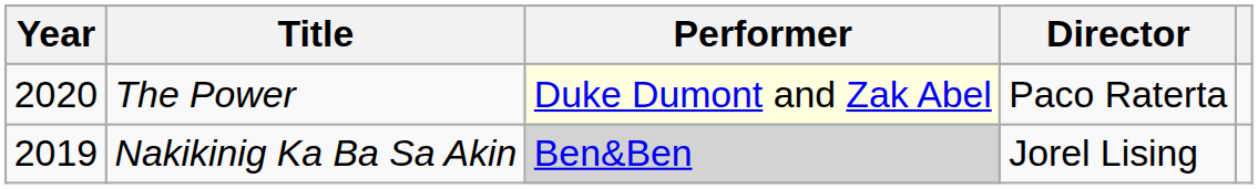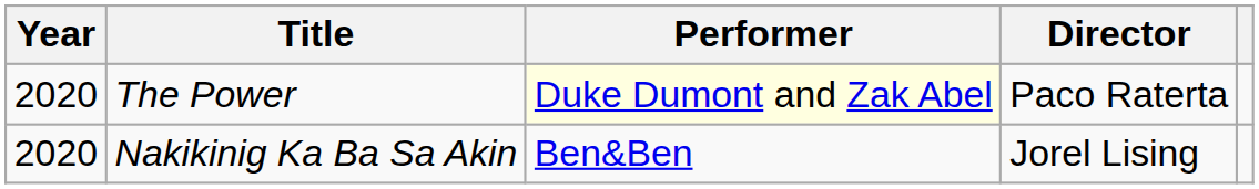Nakikinig Ka Ba Sa Akin | Year: 2019 -> 2020
Nakikinig Ka Ba Sa Akin | Performer: lightgrey background -> no background
